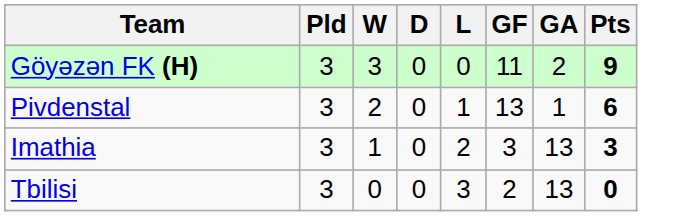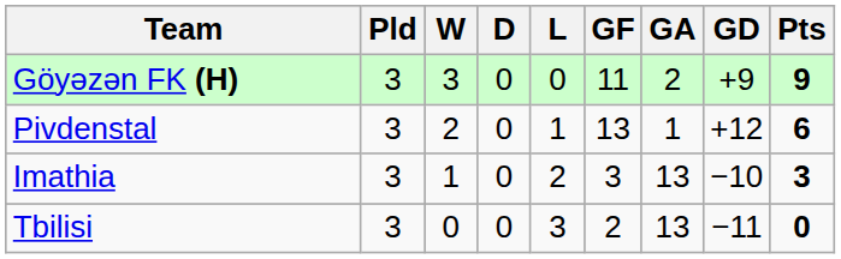+ column: GD | +9 | +12 | −10 | −11
